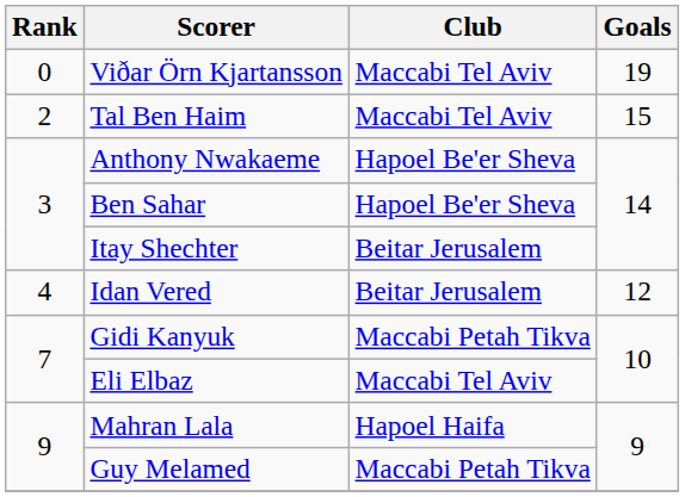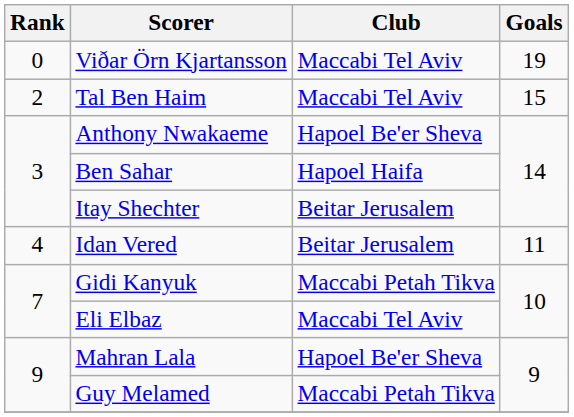Ben Sahar | Club: Hapoel Be'er Sheva -> Hapoel Haifa
Idan Vered | Goals: 12 -> 11
Mahran Lala | Club: Hapoel Haifa -> Hapoel Be'er Sheva
